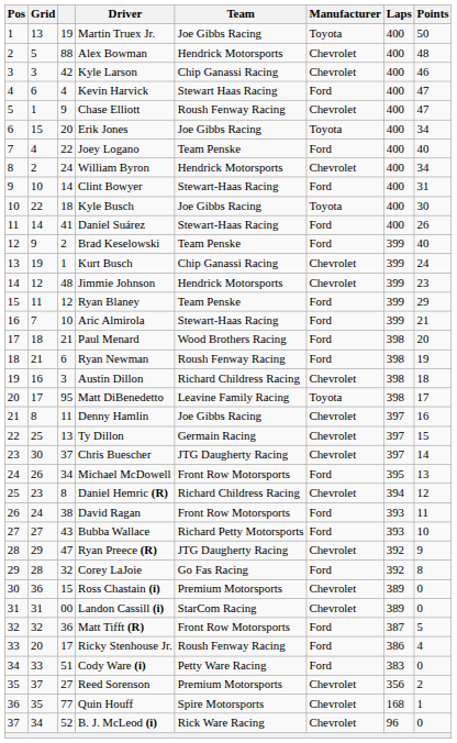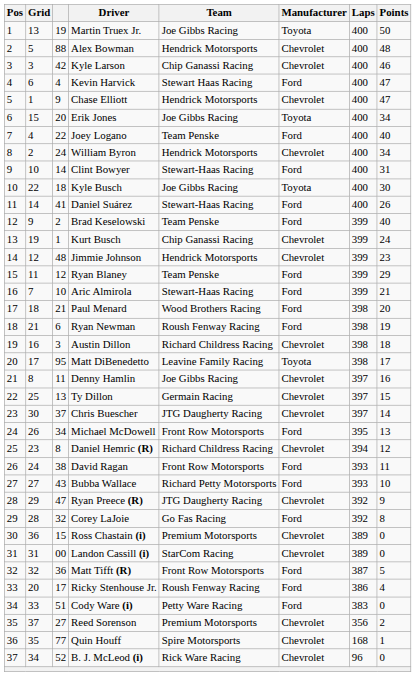Chase Elliott | Team: Roush Fenway Racing -> Hendrick Motorsports
